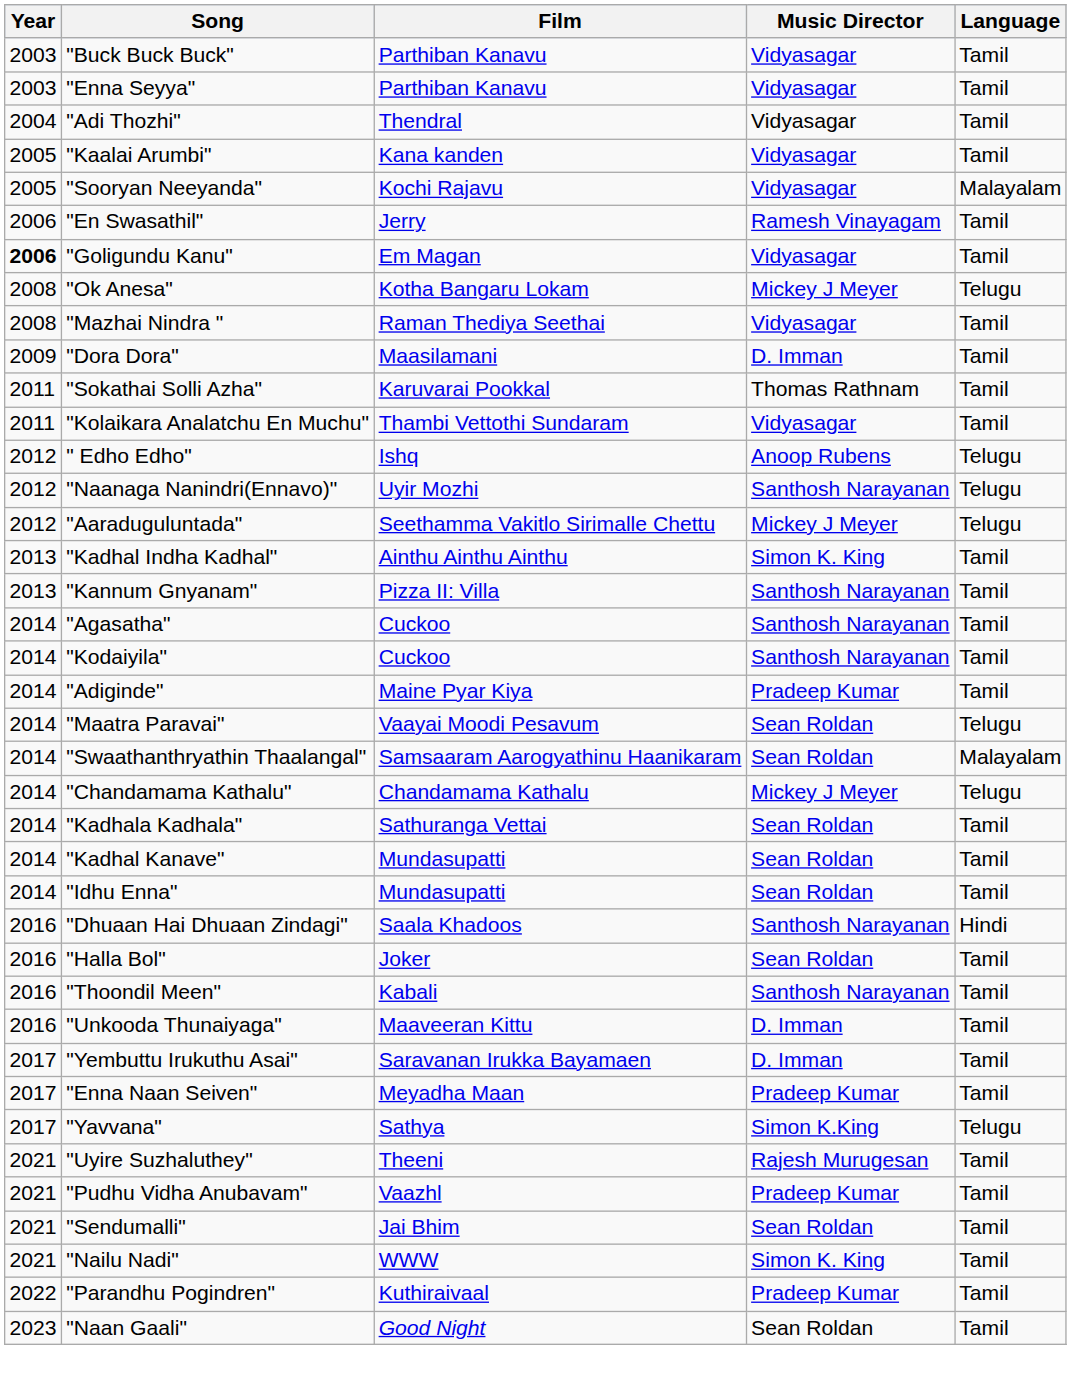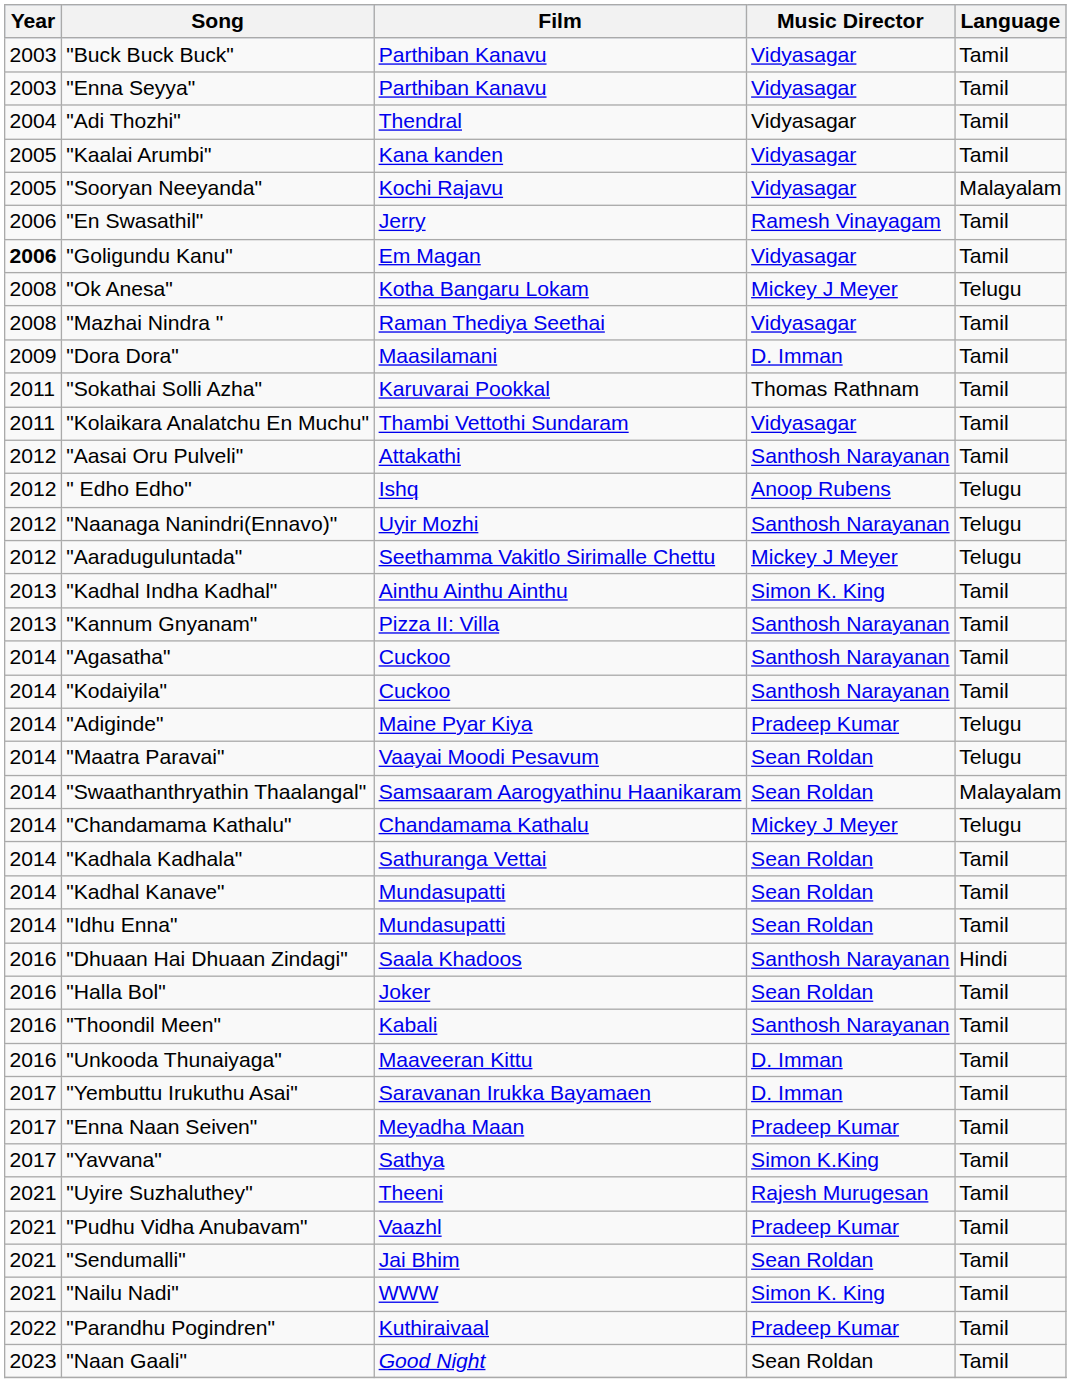+ row: 2012 | "Aasai Oru Pulveli" | Attakathi | Santhosh Narayanan | Tamil
"Adiginde" | Language: Tamil -> Telugu
"Yavvana" | Language: Telugu -> Tamil
